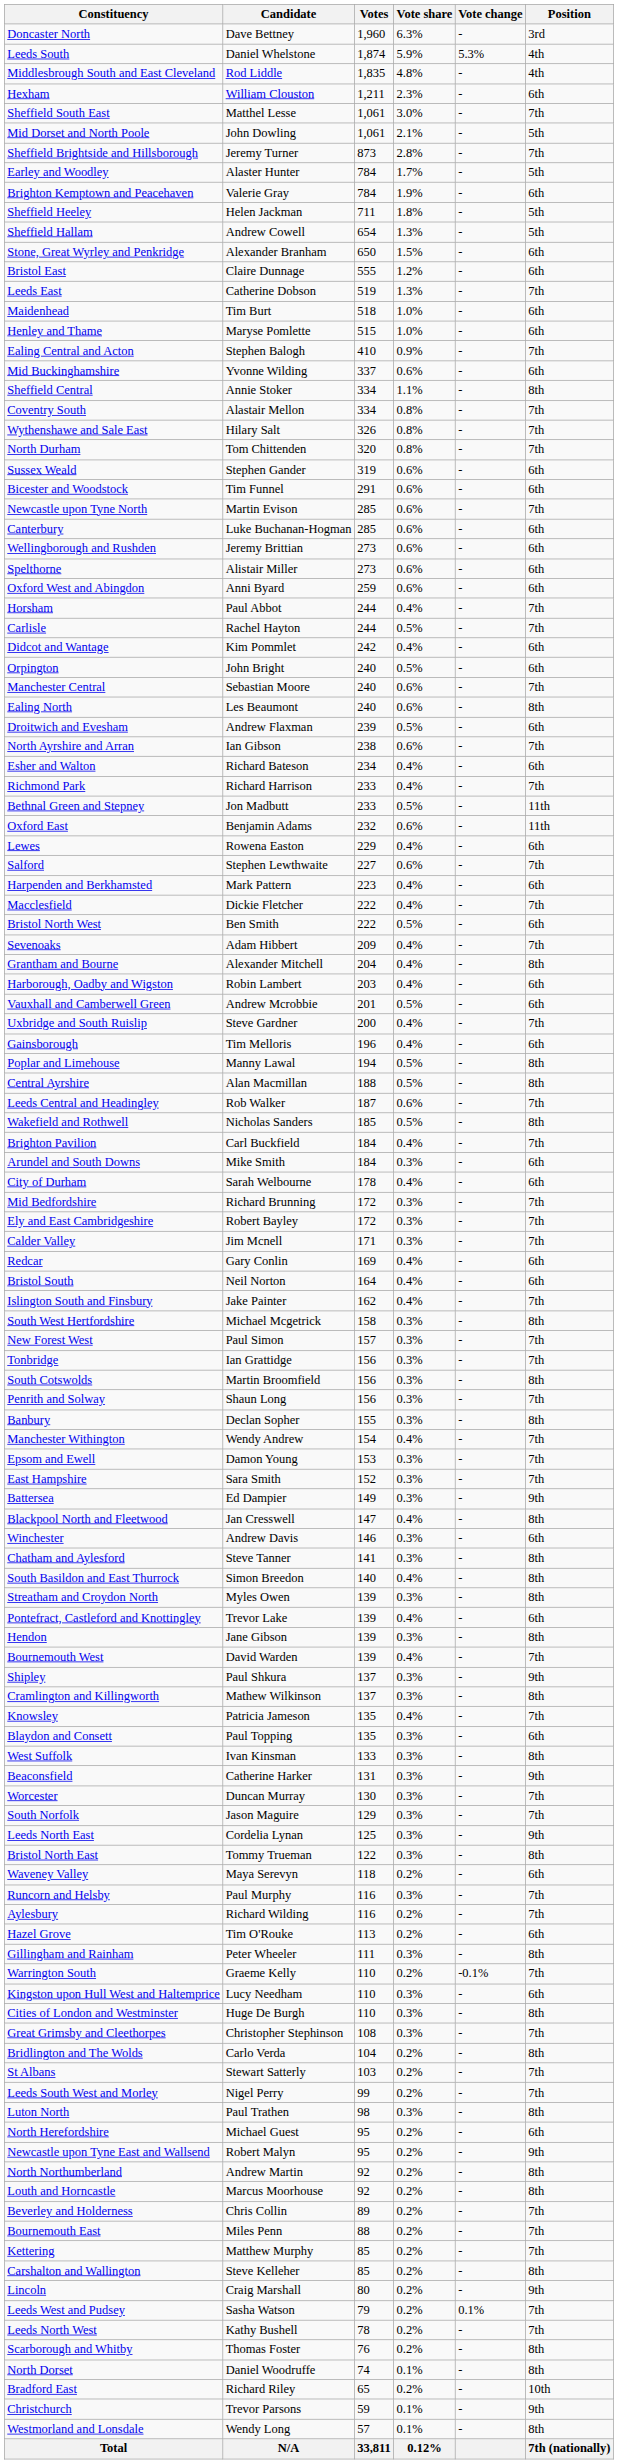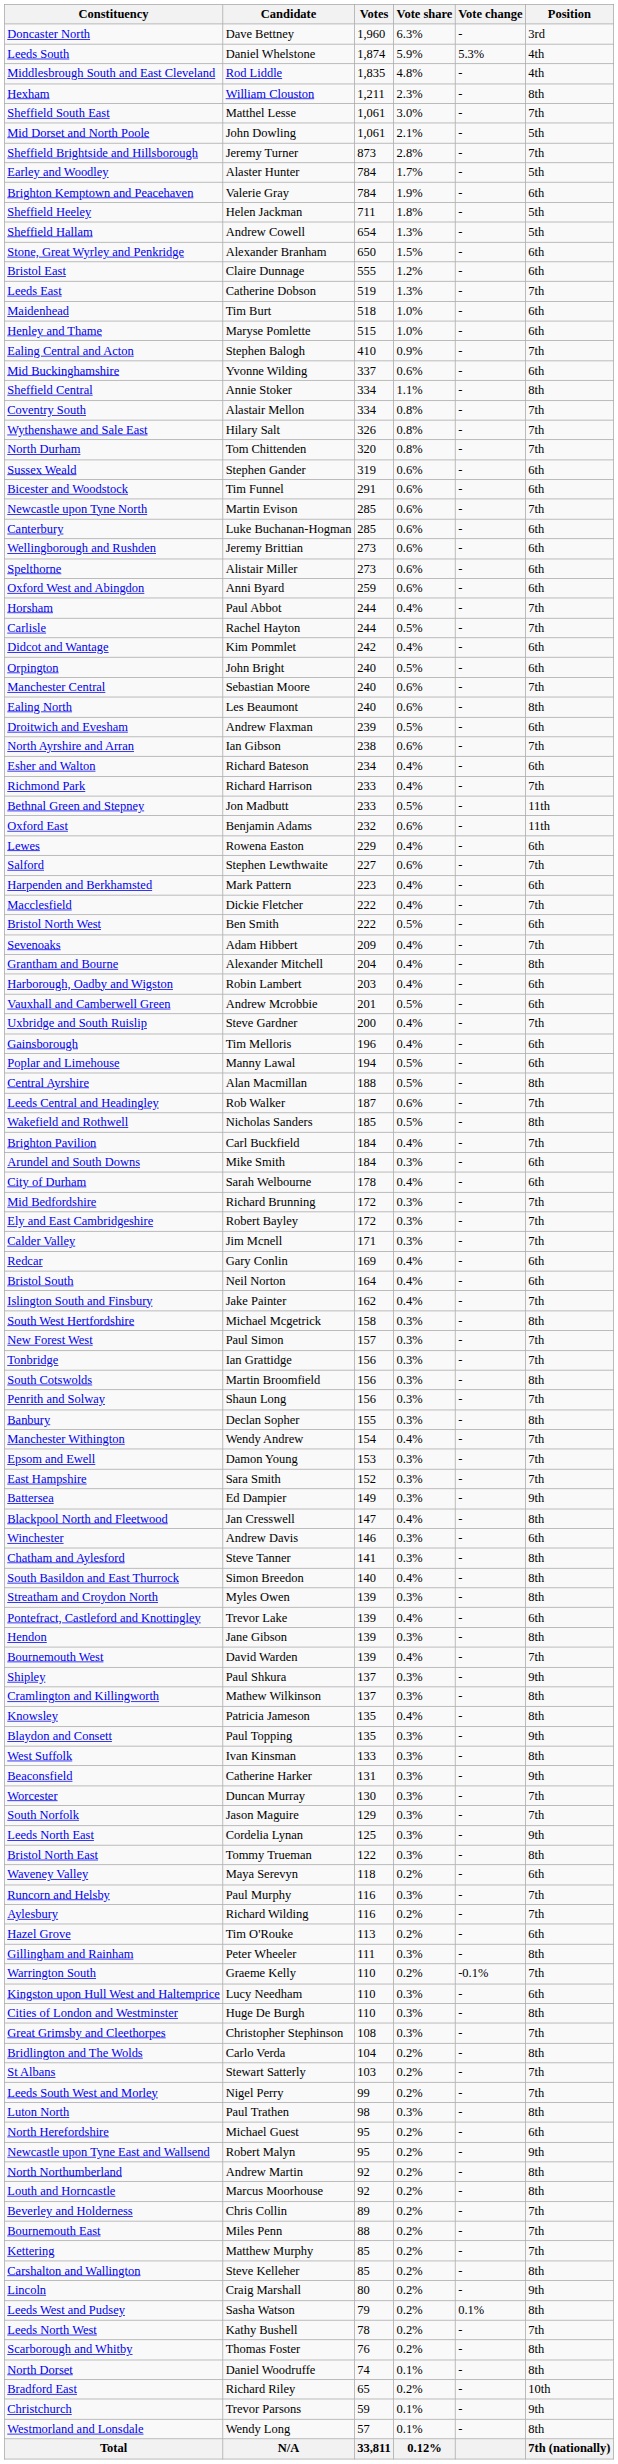Hexham | Position: 6th -> 8th
Poplar and Limehouse | Position: 8th -> 6th
Knowsley | Position: 7th -> 8th
Blaydon and Consett | Position: 6th -> 9th
Leeds West and Pudsey | Position: 7th -> 8th
